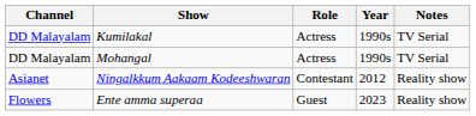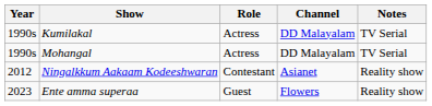columns swapped: Year <-> Channel
